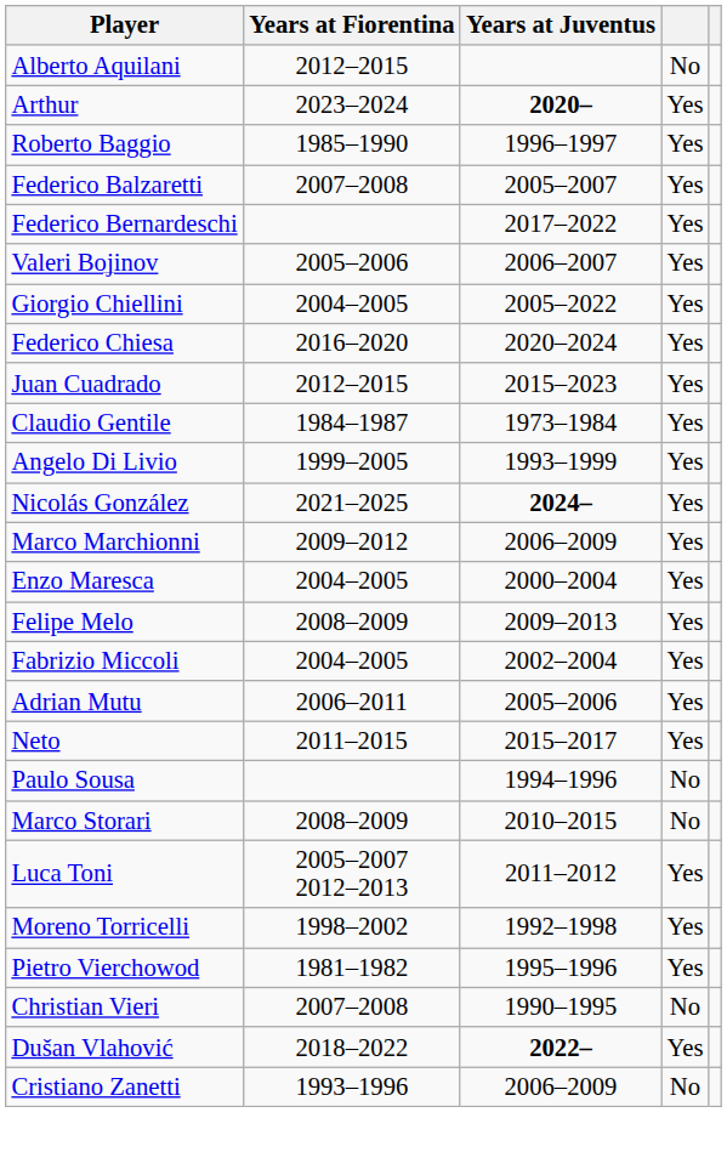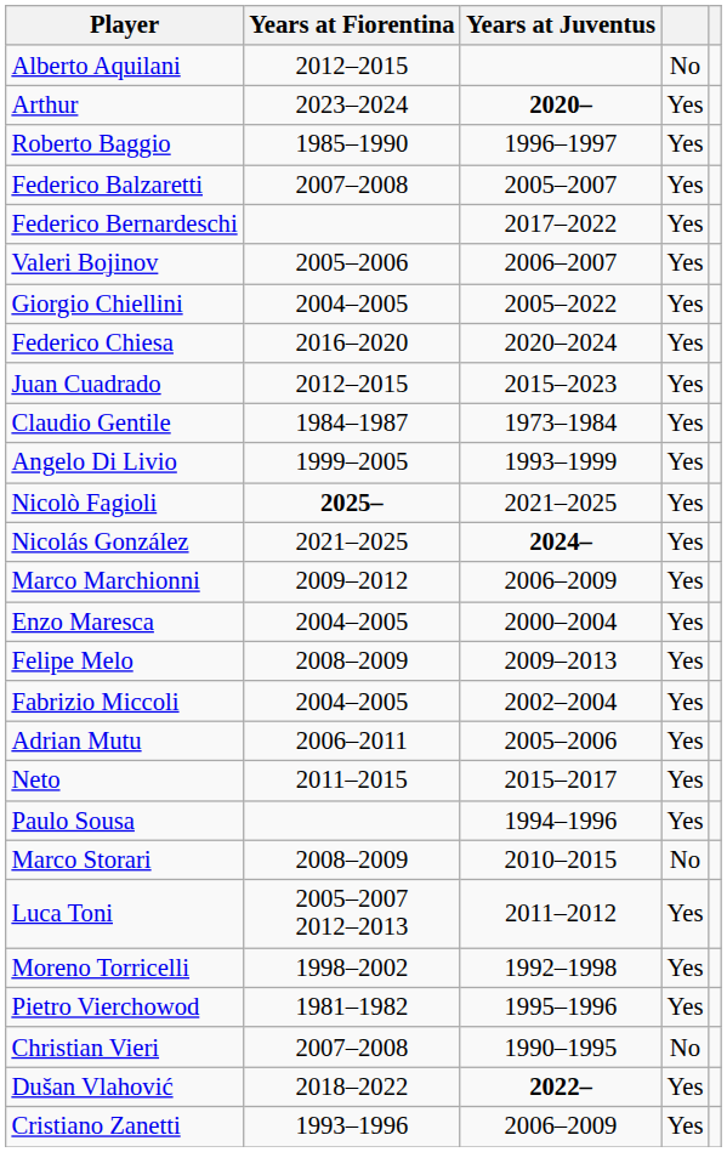+ row: Nicolò Fagioli | 2025– | 2021–2025 | Yes
Paulo Sousa | column 4: No -> Yes
Cristiano Zanetti | column 4: No -> Yes
